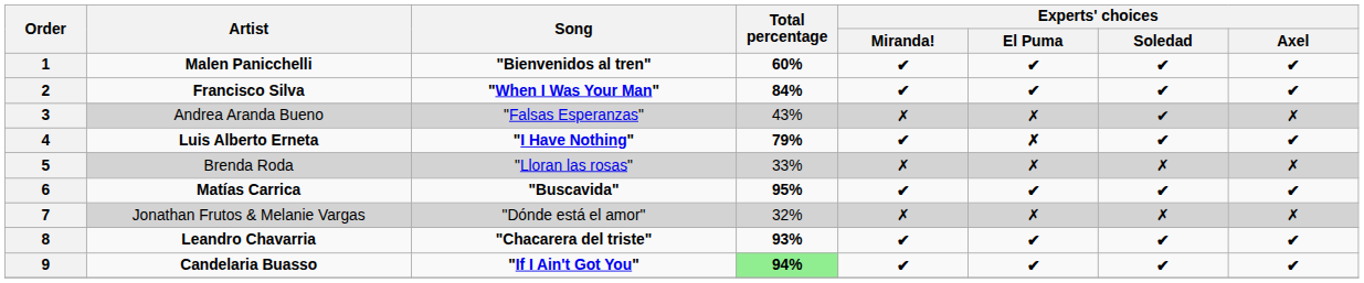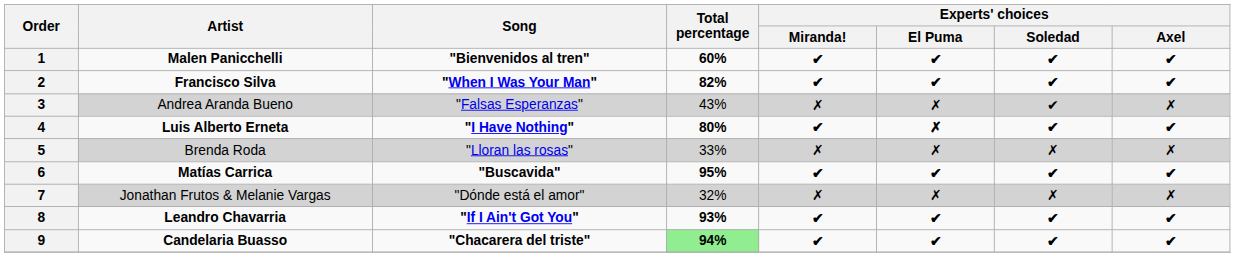2 | Total percentage: 84% -> 82%
4 | Total percentage: 79% -> 80%
8 | Song: "Chacarera del triste" -> "If I Ain't Got You"
9 | Song: "If I Ain't Got You" -> "Chacarera del triste"
